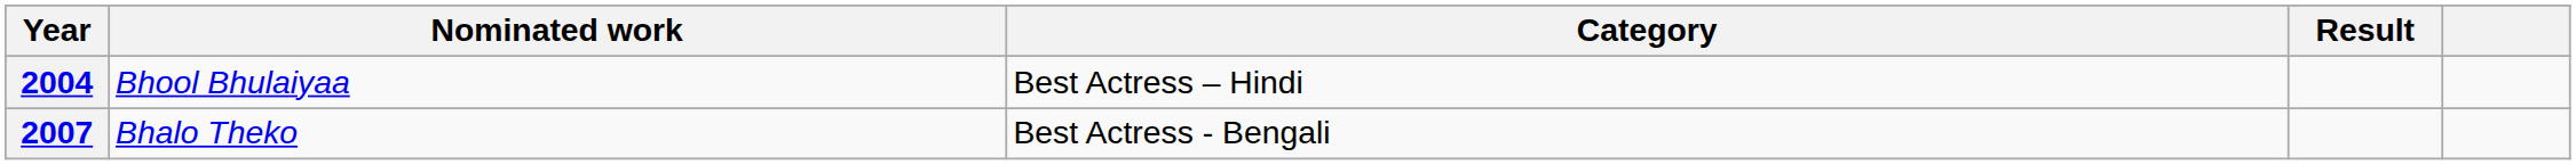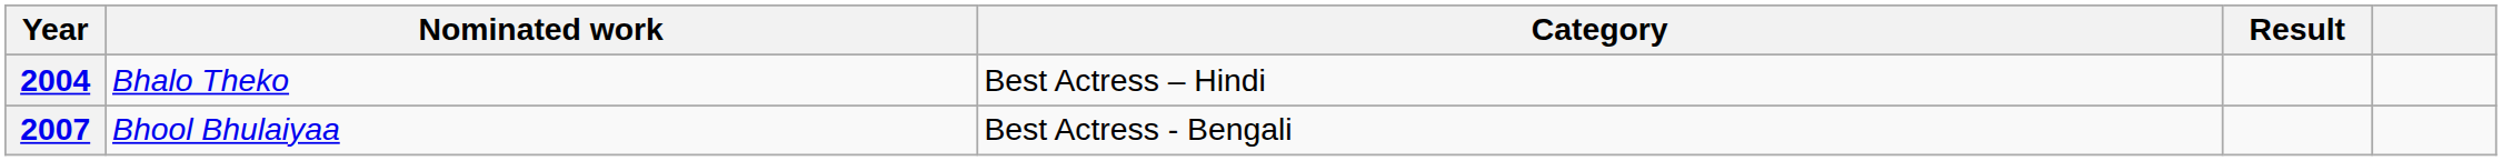2004 | Nominated work: Bhool Bhulaiyaa -> Bhalo Theko
2007 | Nominated work: Bhalo Theko -> Bhool Bhulaiyaa
